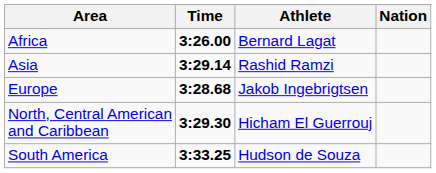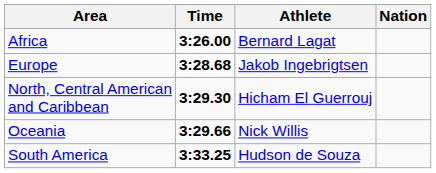- row: Asia | 3:29.14 | Rashid Ramzi
+ row: Oceania | 3:29.66 | Nick Willis
